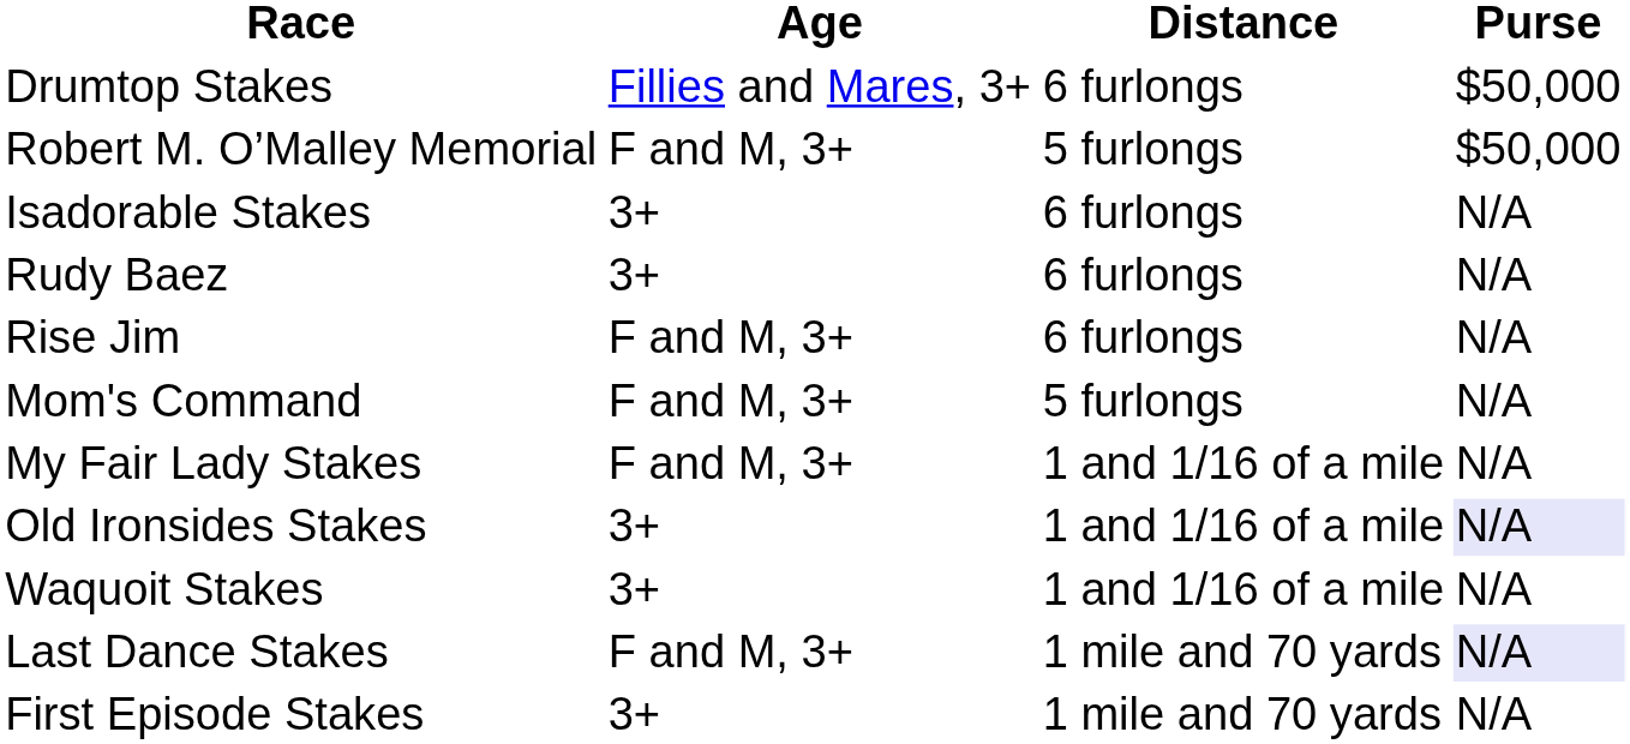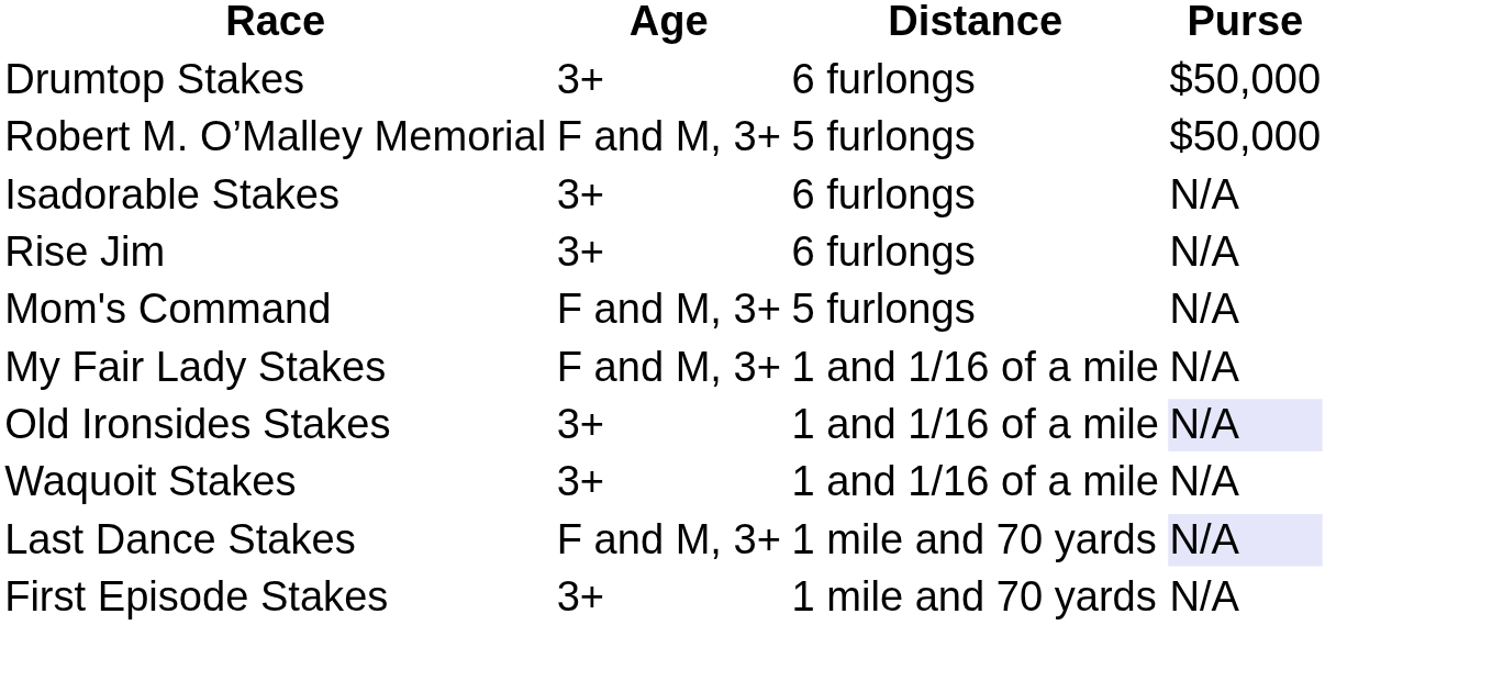Drumtop Stakes | Age: Fillies and Mares, 3+ -> 3+
- row: Rudy Baez | 3+ | 6 furlongs | N/A
Rise Jim | Age: F and M, 3+ -> 3+
